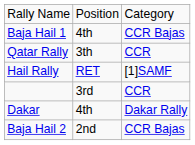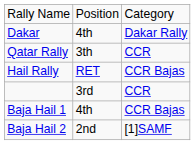rows swapped: Dakar <-> Baja Hail 1
Hail Rally | column 3: [1]SAMF -> CCR Bajas
Baja Hail 2 | column 3: CCR Bajas -> [1]SAMF
